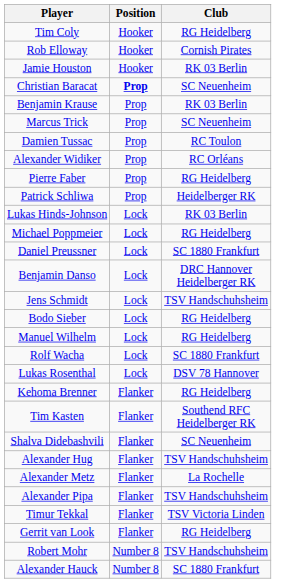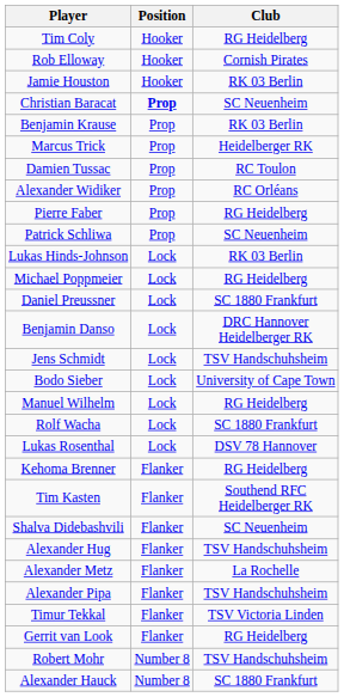Marcus Trick | Club: SC Neuenheim -> Heidelberger RK
Patrick Schliwa | Club: Heidelberger RK -> SC Neuenheim
Bodo Sieber | Club: RG Heidelberg -> University of Cape Town
